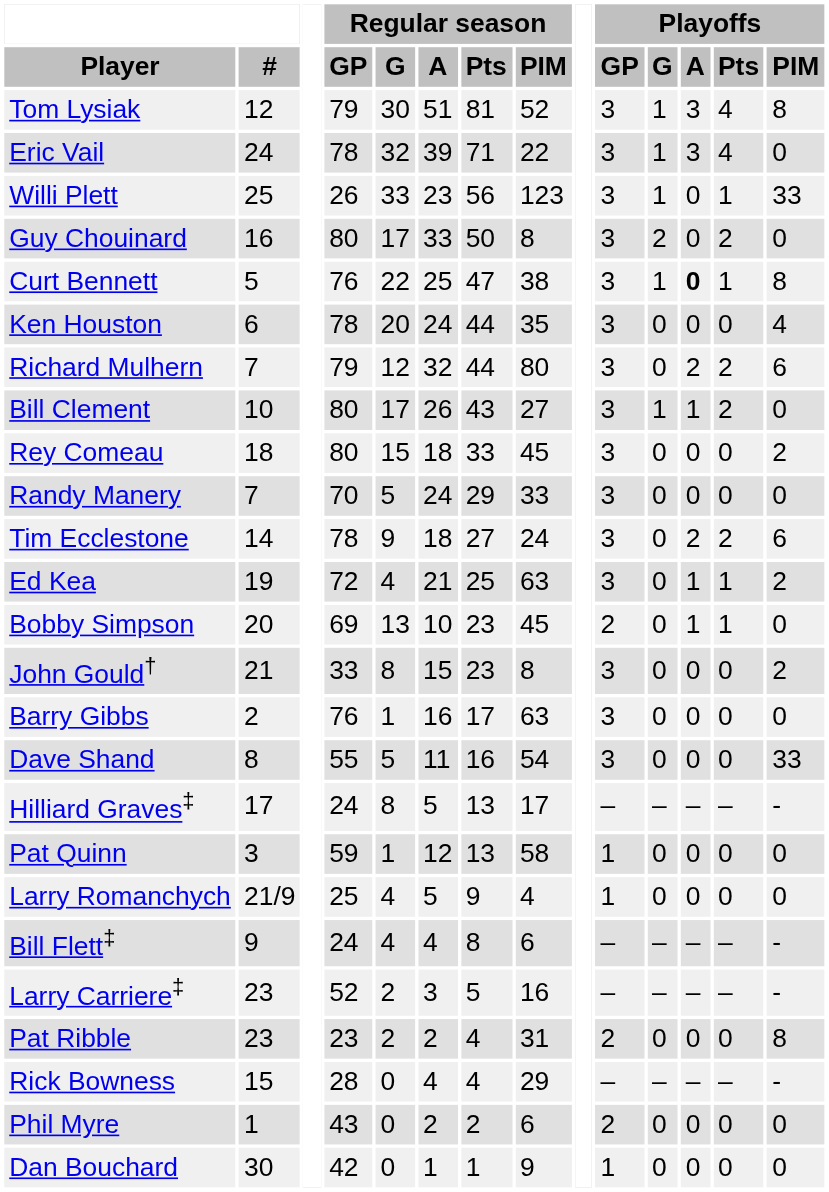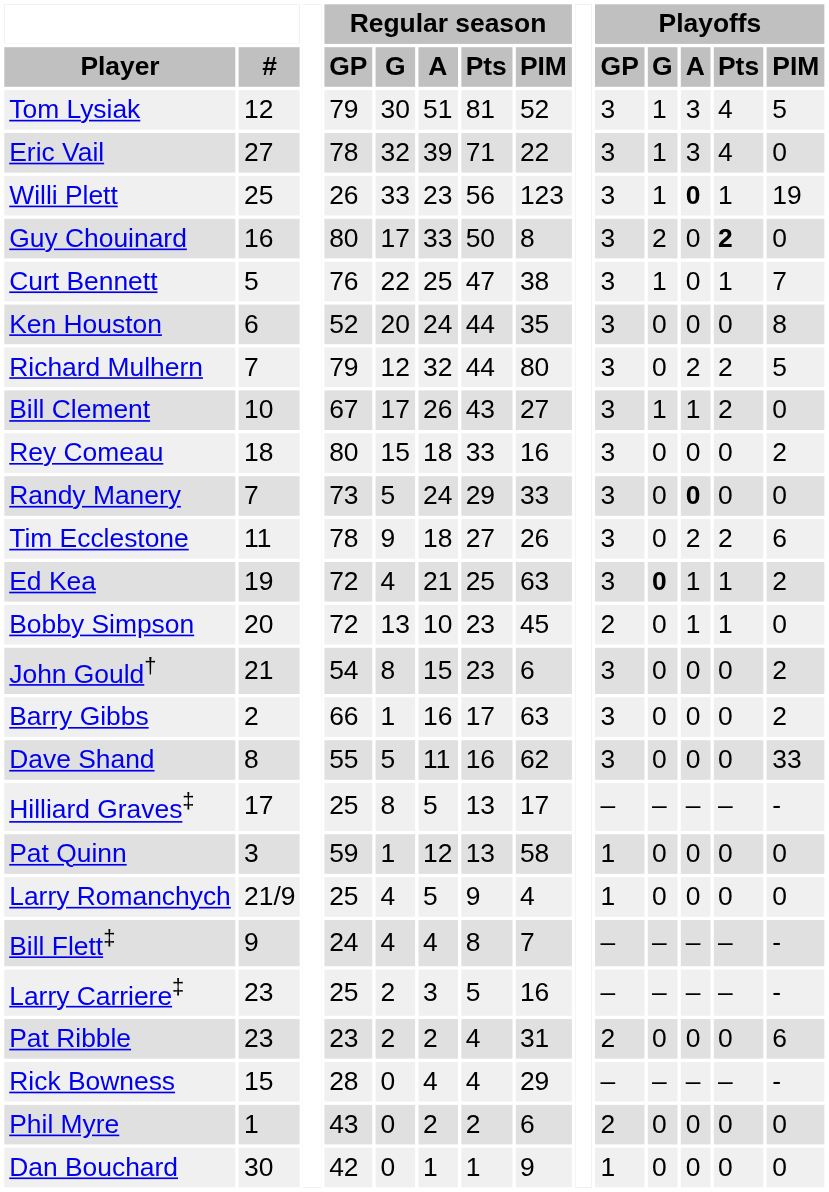Tom Lysiak | Playoffs / PIM: 8 -> 5
Eric Vail | #: 24 -> 27
Willi Plett | Playoffs / A: normal -> bold
Willi Plett | Playoffs / PIM: 33 -> 19
Guy Chouinard | Playoffs / Pts: normal -> bold
Curt Bennett | Playoffs / A: bold -> normal
Curt Bennett | Playoffs / PIM: 8 -> 7
Ken Houston | Regular season / GP: 78 -> 52
Ken Houston | Playoffs / PIM: 4 -> 8
Richard Mulhern | Playoffs / PIM: 6 -> 5
Bill Clement | Regular season / GP: 80 -> 67
Rey Comeau | Regular season / PIM: 45 -> 16
Randy Manery | Regular season / GP: 70 -> 73
Randy Manery | Playoffs / A: normal -> bold
Tim Ecclestone | #: 14 -> 11
Tim Ecclestone | Regular season / PIM: 24 -> 26
Ed Kea | Playoffs / G: normal -> bold
Bobby Simpson | Regular season / GP: 69 -> 72
John Gould† | Regular season / GP: 33 -> 54
John Gould† | Regular season / PIM: 8 -> 6
Barry Gibbs | Regular season / GP: 76 -> 66
Barry Gibbs | Playoffs / PIM: 0 -> 2
Dave Shand | Regular season / PIM: 54 -> 62
Hilliard Graves‡ | Regular season / GP: 24 -> 25
Bill Flett‡ | Regular season / PIM: 6 -> 7
Larry Carriere‡ | Regular season / GP: 52 -> 25
Pat Ribble | Playoffs / PIM: 8 -> 6
